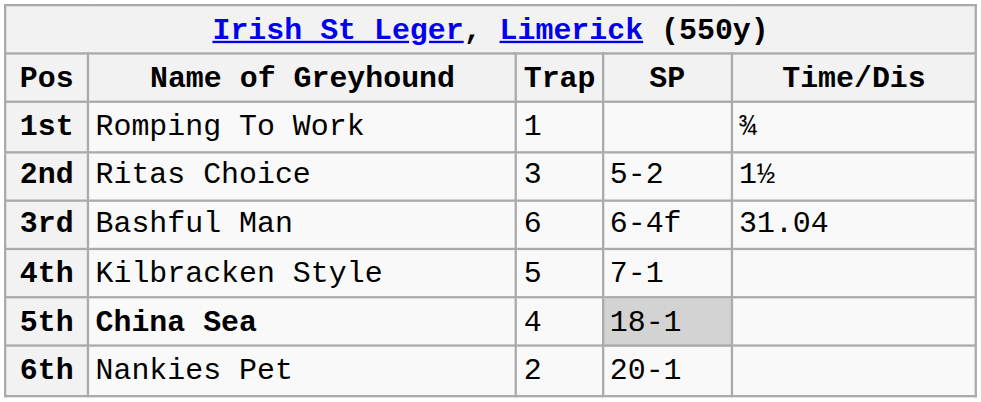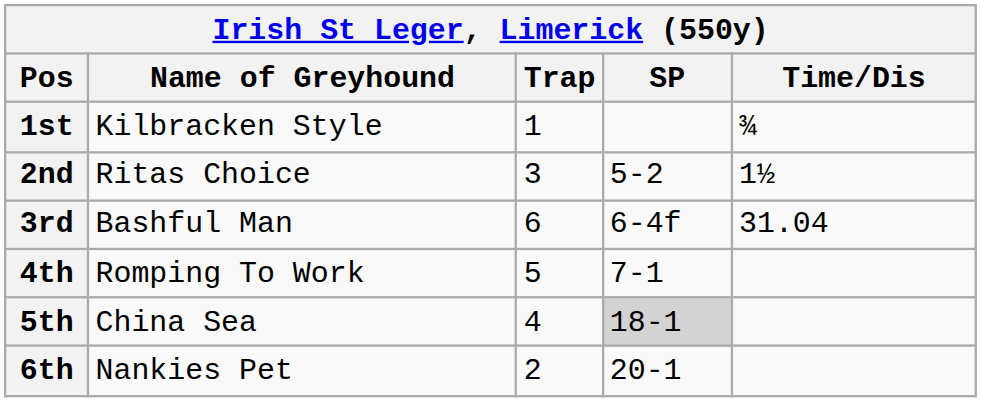1st | Name of Greyhound: Romping To Work -> Kilbracken Style
4th | Name of Greyhound: Kilbracken Style -> Romping To Work
5th | Name of Greyhound: bold -> normal
